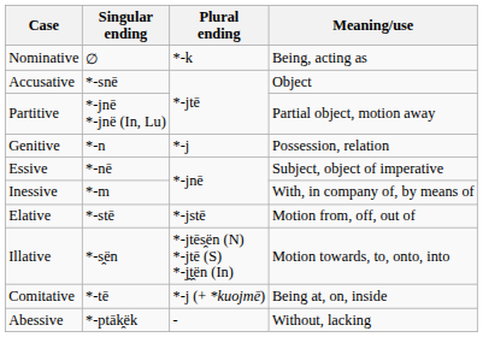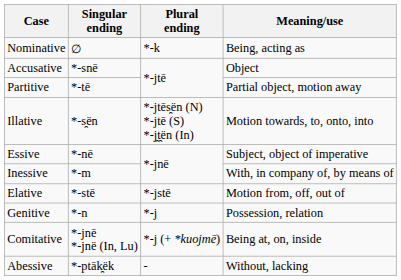Partitive | Singular ending: *-jnē *-jnë (In, Lu) -> *-tē
rows swapped: Genitive <-> Illative
Comitative | Singular ending: *-tē -> *-jnē *-jnë (In, Lu)
